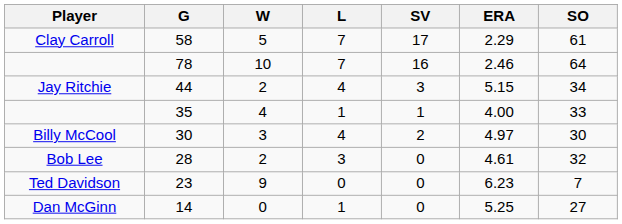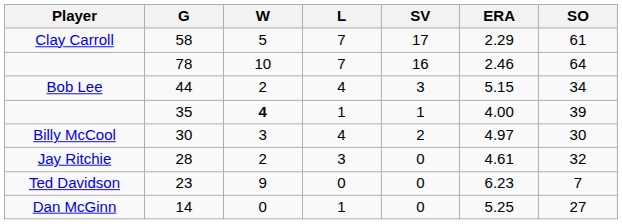44 | Player: Jay Ritchie -> Bob Lee
35 | W: normal -> bold
35 | SO: 33 -> 39
28 | Player: Bob Lee -> Jay Ritchie
